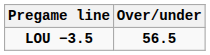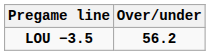LOU −3.5 | Over/under: 56.5 -> 56.2
